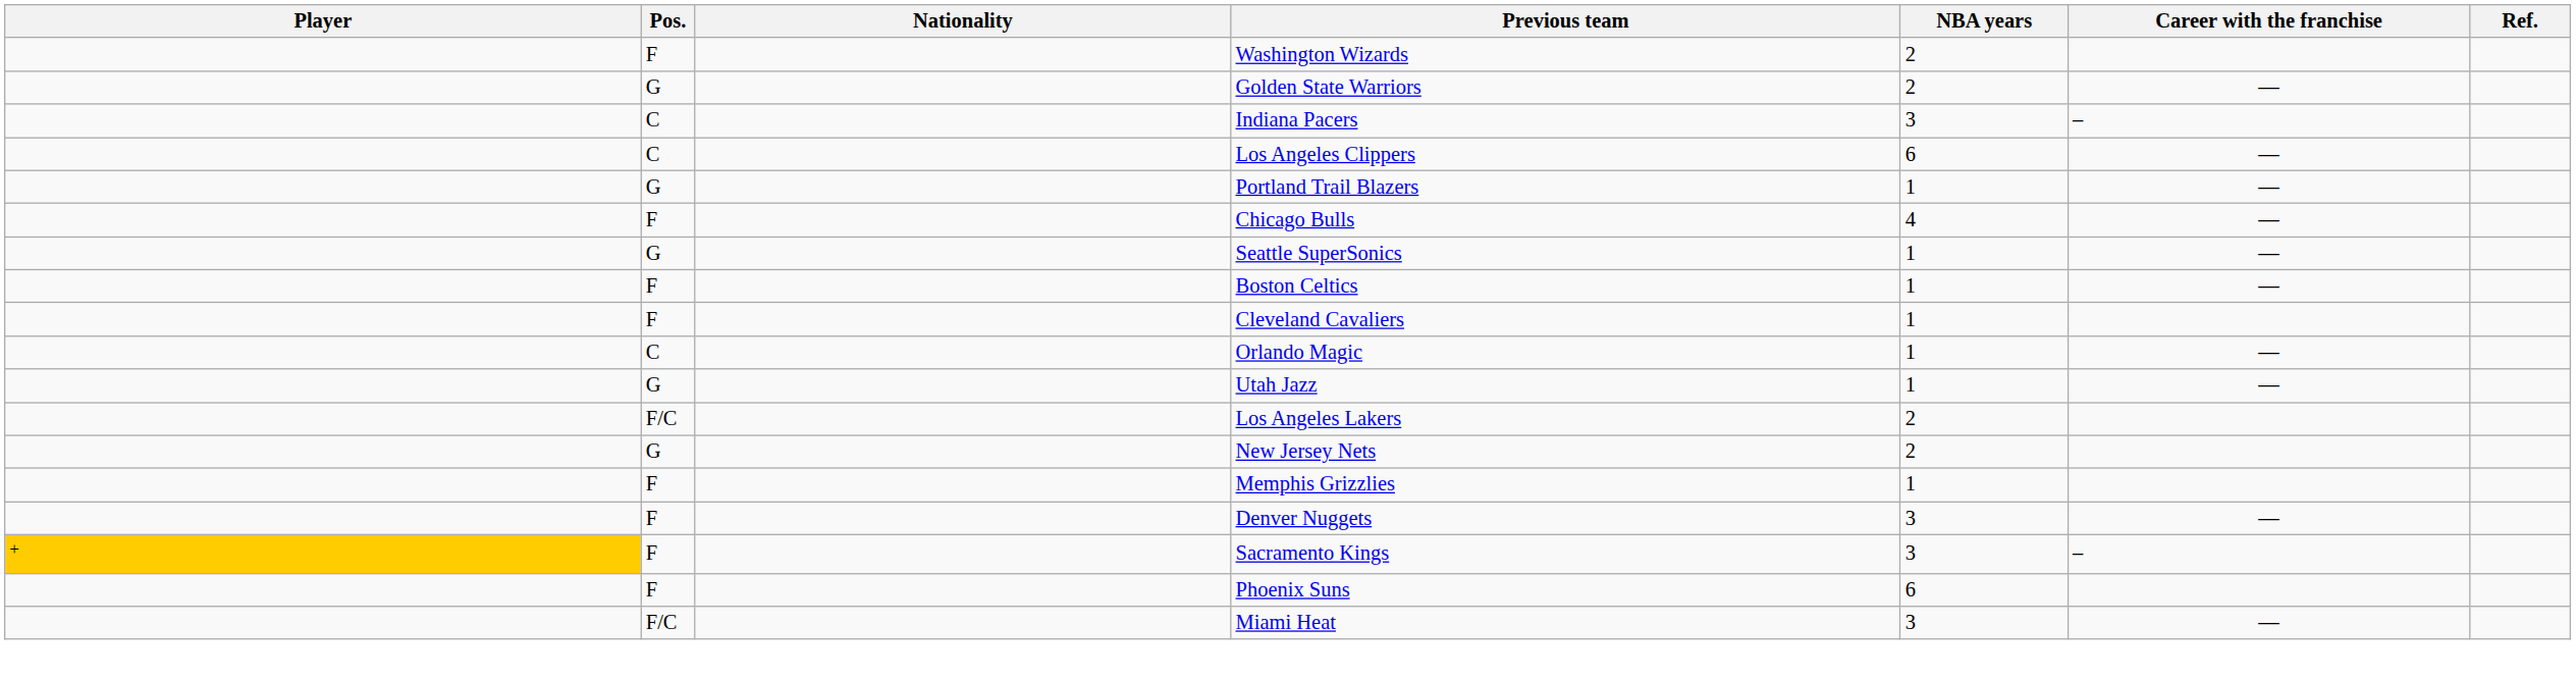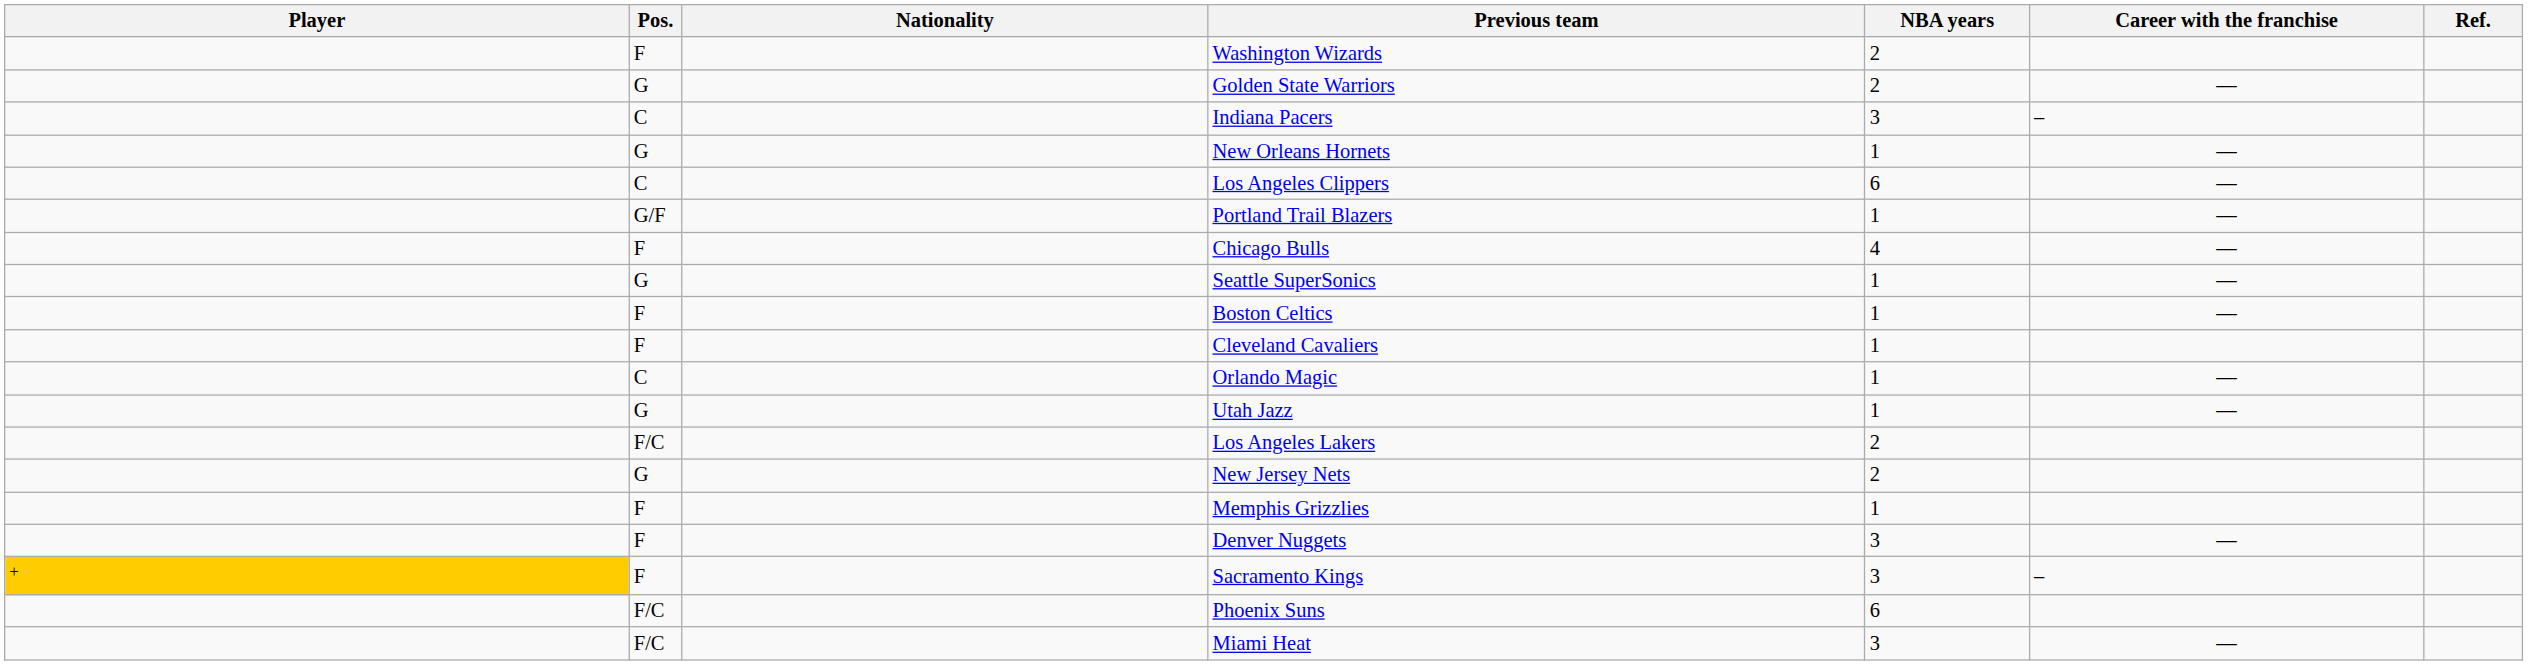+ row: G | New Orleans Hornets | 1 | —
Portland Trail Blazers | Pos.: G -> G/F
Phoenix Suns | Pos.: F -> F/C
